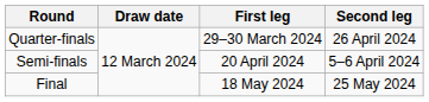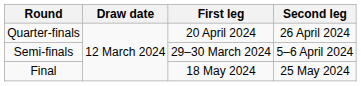Quarter-finals | First leg: 29–30 March 2024 -> 20 April 2024
Semi-finals | First leg: 20 April 2024 -> 29–30 March 2024
